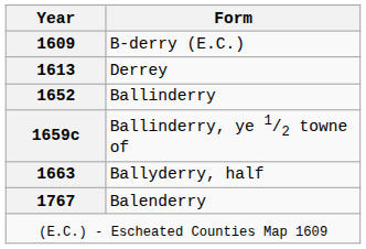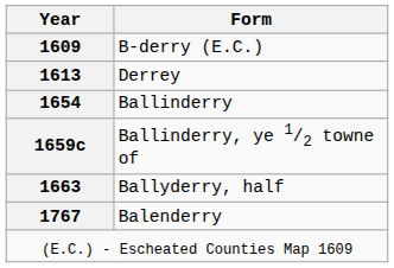Ballinderry | Year: 1652 -> 1654
